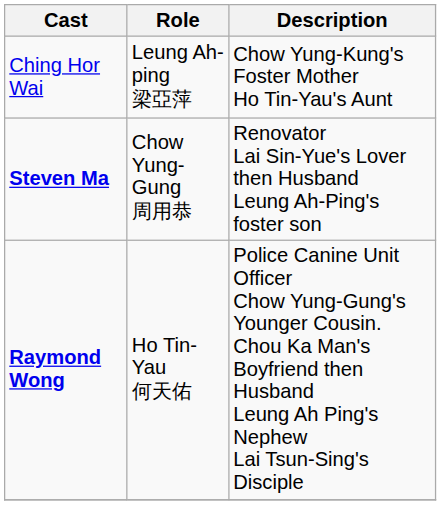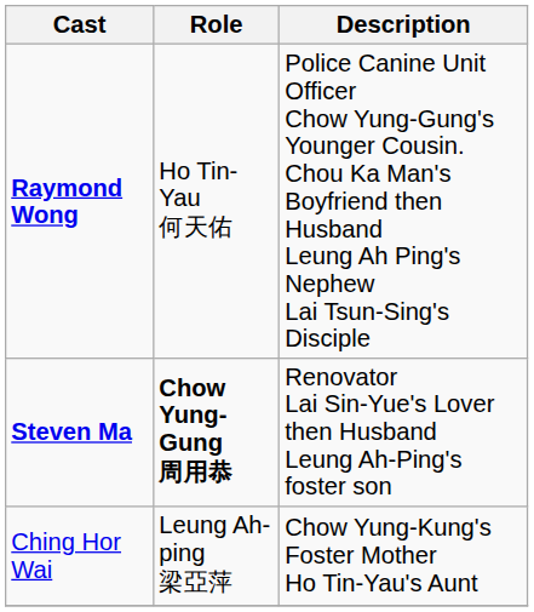rows swapped: Ching Hor Wai <-> Raymond Wong
Steven Ma | Role: normal -> bold
